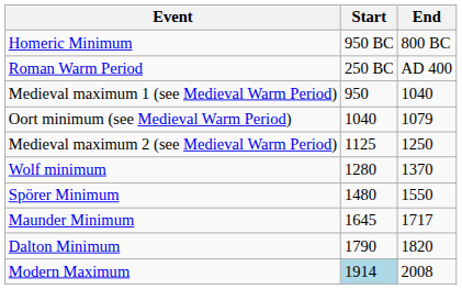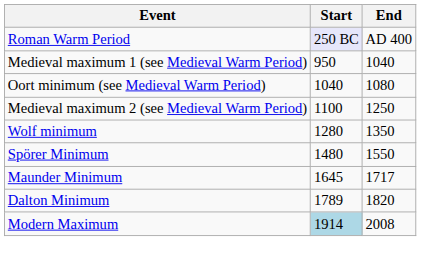- row: Homeric Minimum | 950 BC | 800 BC
Roman Warm Period | Start: no background -> lavender background
Oort minimum (see Medieval Warm Period) | End: 1079 -> 1080
Medieval maximum 2 (see Medieval Warm Period) | Start: 1125 -> 1100
Wolf minimum | End: 1370 -> 1350
Dalton Minimum | Start: 1790 -> 1789
